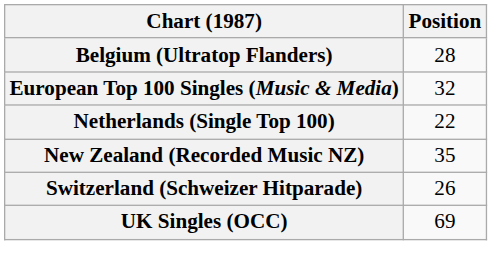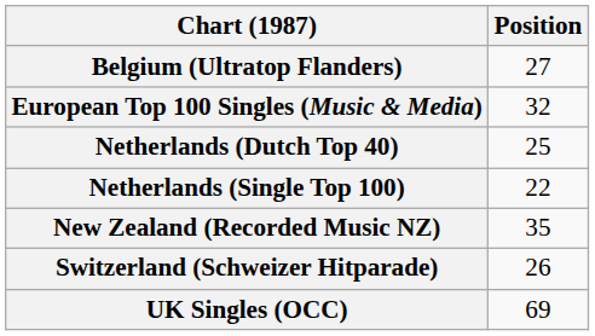Belgium (Ultratop Flanders) | Position: 28 -> 27
+ row: Netherlands (Dutch Top 40) | 25
